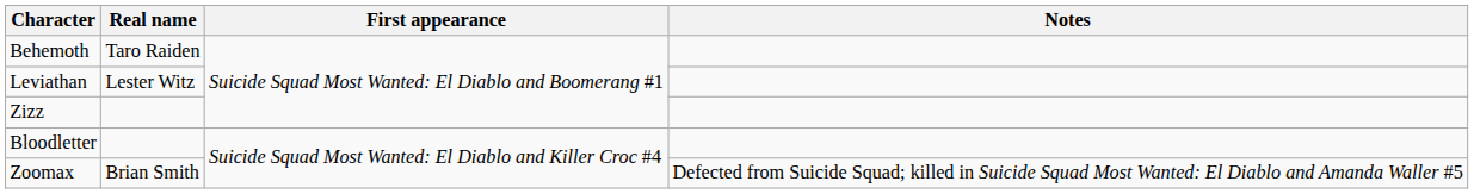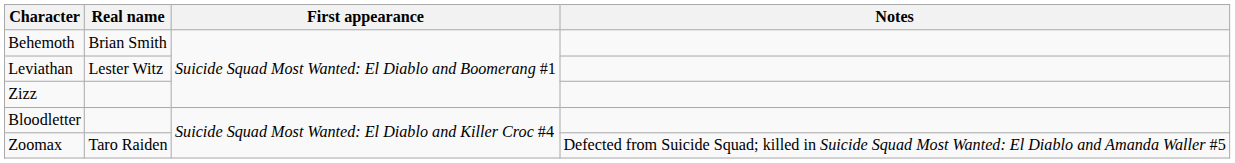Behemoth | Real name: Taro Raiden -> Brian Smith
Zoomax | Real name: Brian Smith -> Taro Raiden
